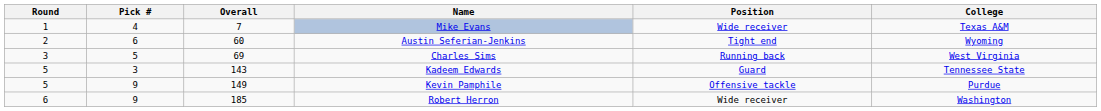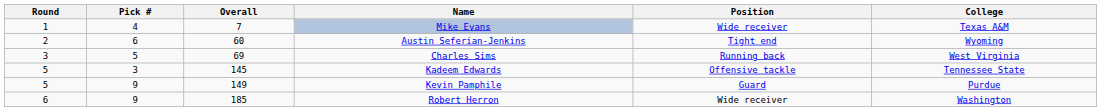Kadeem Edwards | Overall: 143 -> 145
Kadeem Edwards | Position: Guard -> Offensive tackle
Kevin Pamphile | Position: Offensive tackle -> Guard
